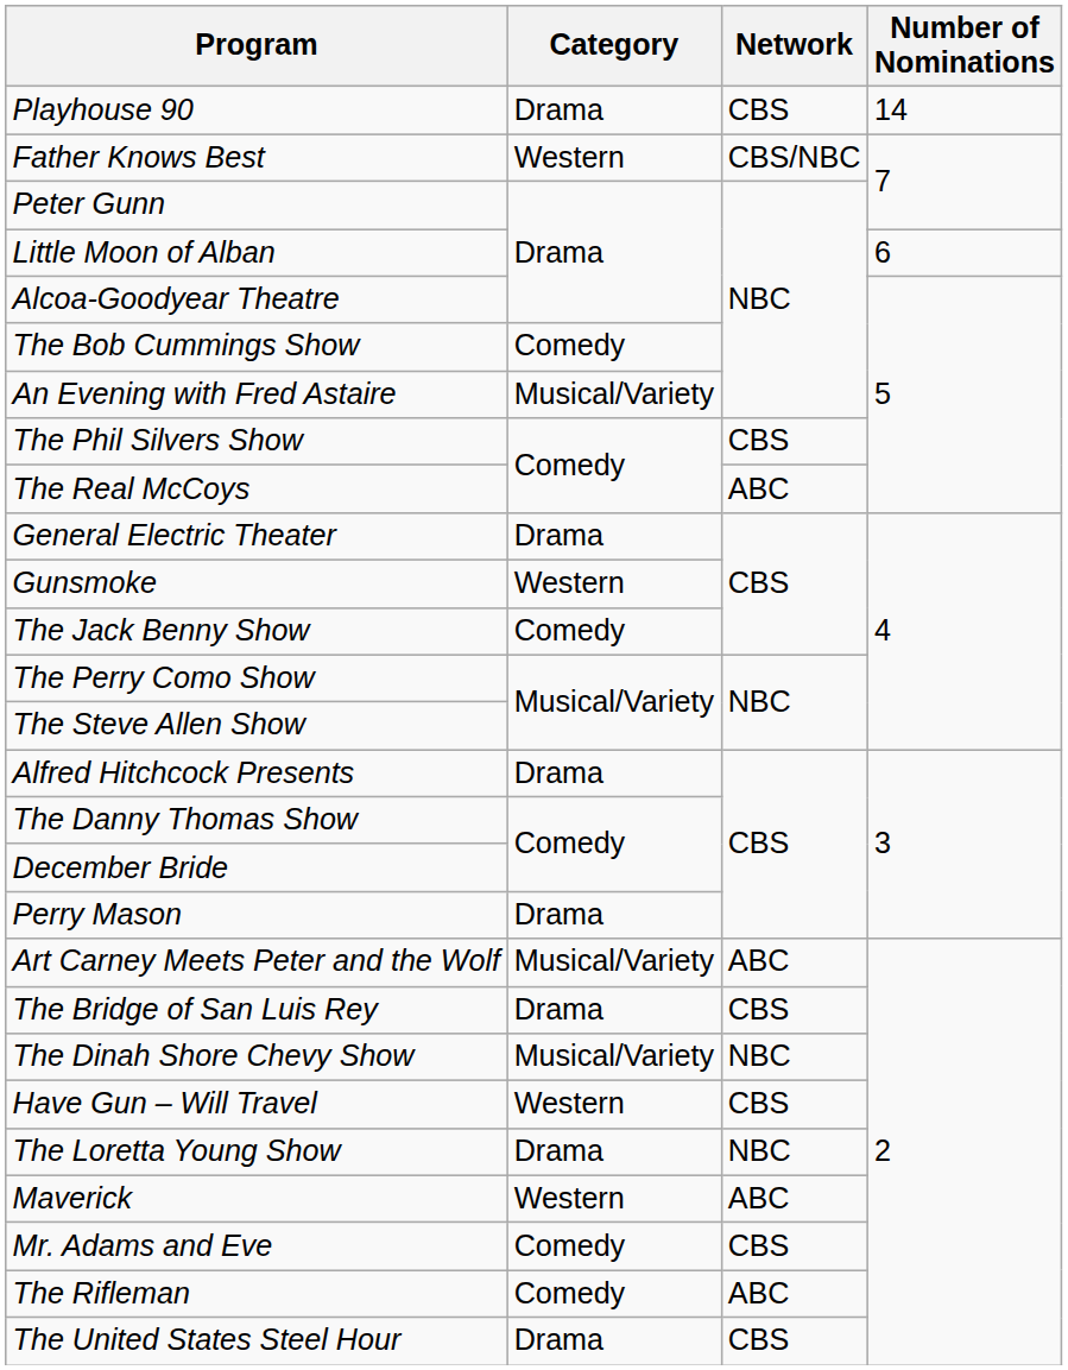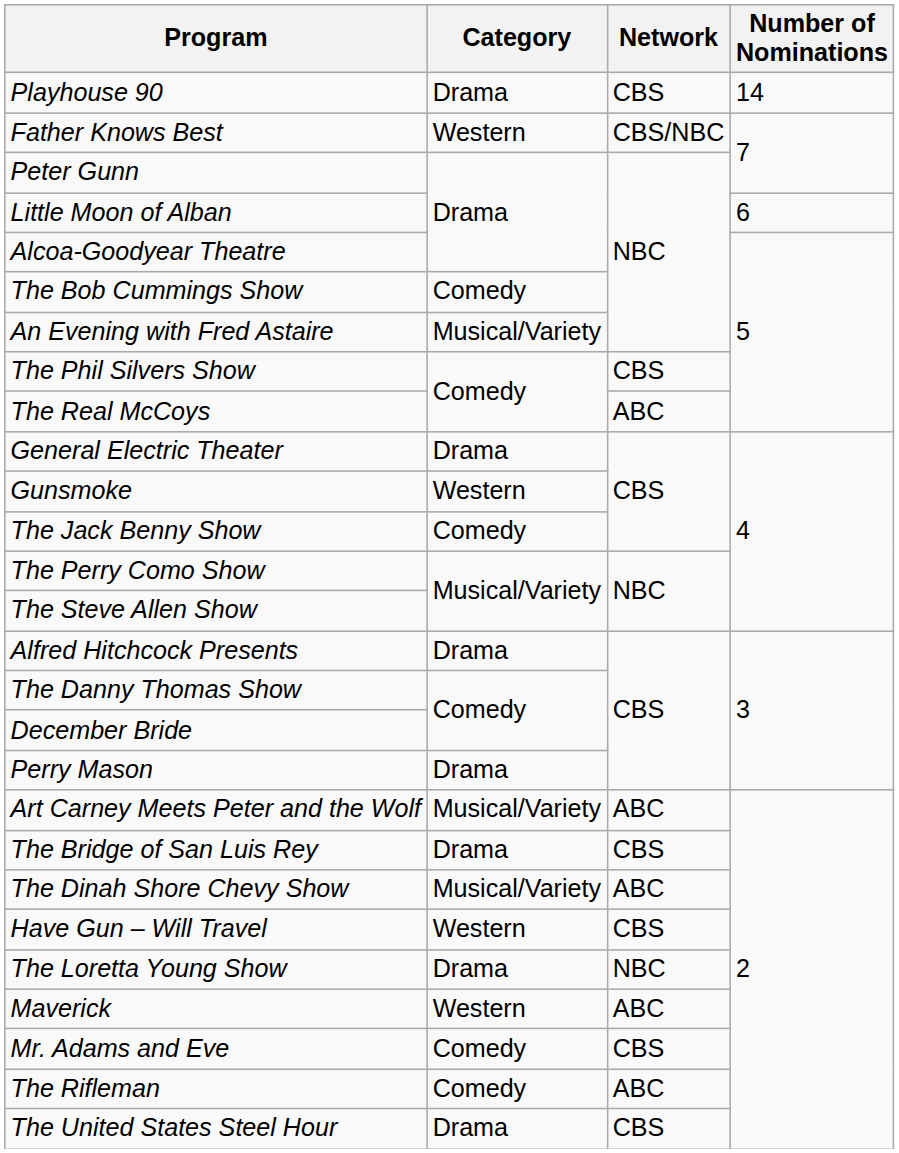The Dinah Shore Chevy Show | Network: NBC -> ABC
